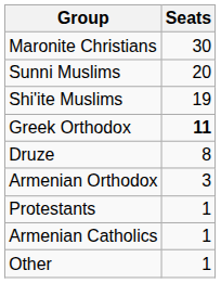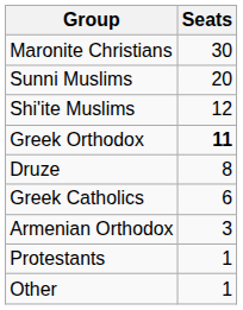Shi'ite Muslims | Seats: 19 -> 12
+ row: Greek Catholics | 6
- row: Armenian Catholics | 1
